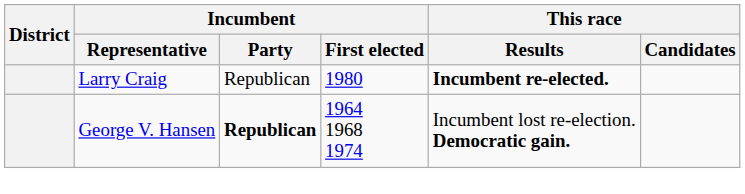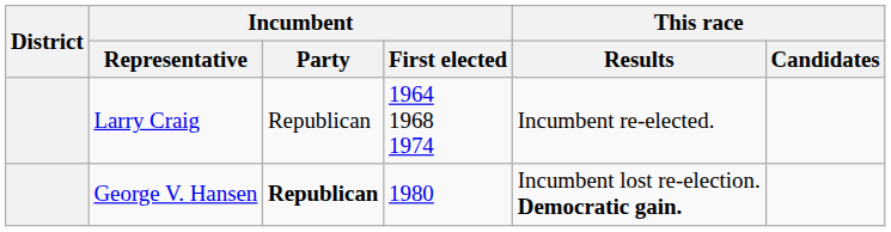Larry Craig | Incumbent / First elected: 1980 -> 1964 1968 1974
Larry Craig | This race / Results: bold -> normal
George V. Hansen | Incumbent / First elected: 1964 1968 1974 -> 1980
